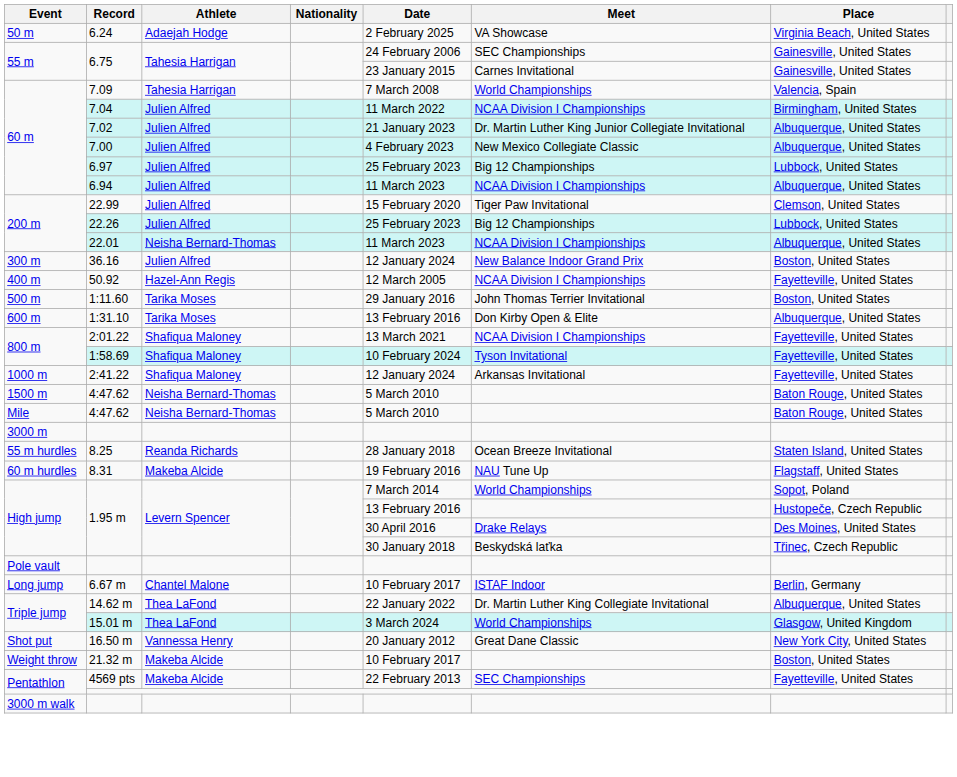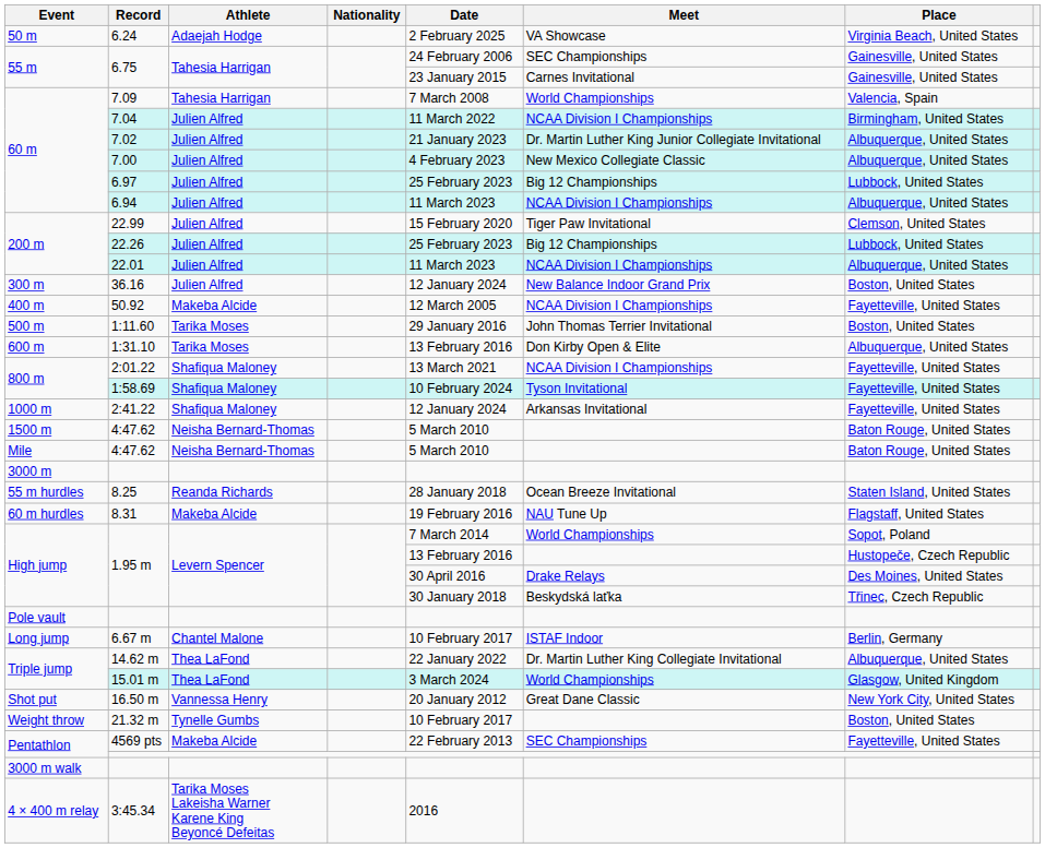22.01 | Athlete: Neisha Bernard-Thomas -> Julien Alfred
50.92 | Athlete: Hazel-Ann Regis -> Makeba Alcide
21.32 m | Athlete: Makeba Alcide -> Tynelle Gumbs
+ row: 4 × 400 m relay | 3:45.34 | Tarika Moses Lakeisha Warner Karene King Beyoncé Defeitas | 2016
